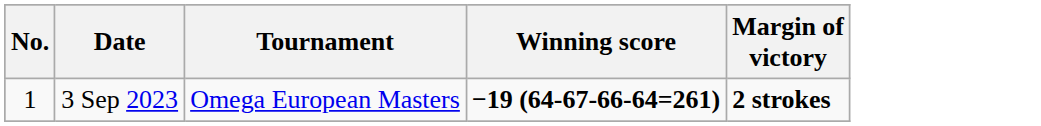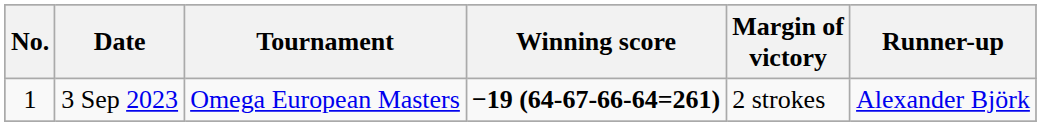+ column: Runner-up | Alexander Björk
3 Sep 2023 | Margin of victory: bold -> normal
